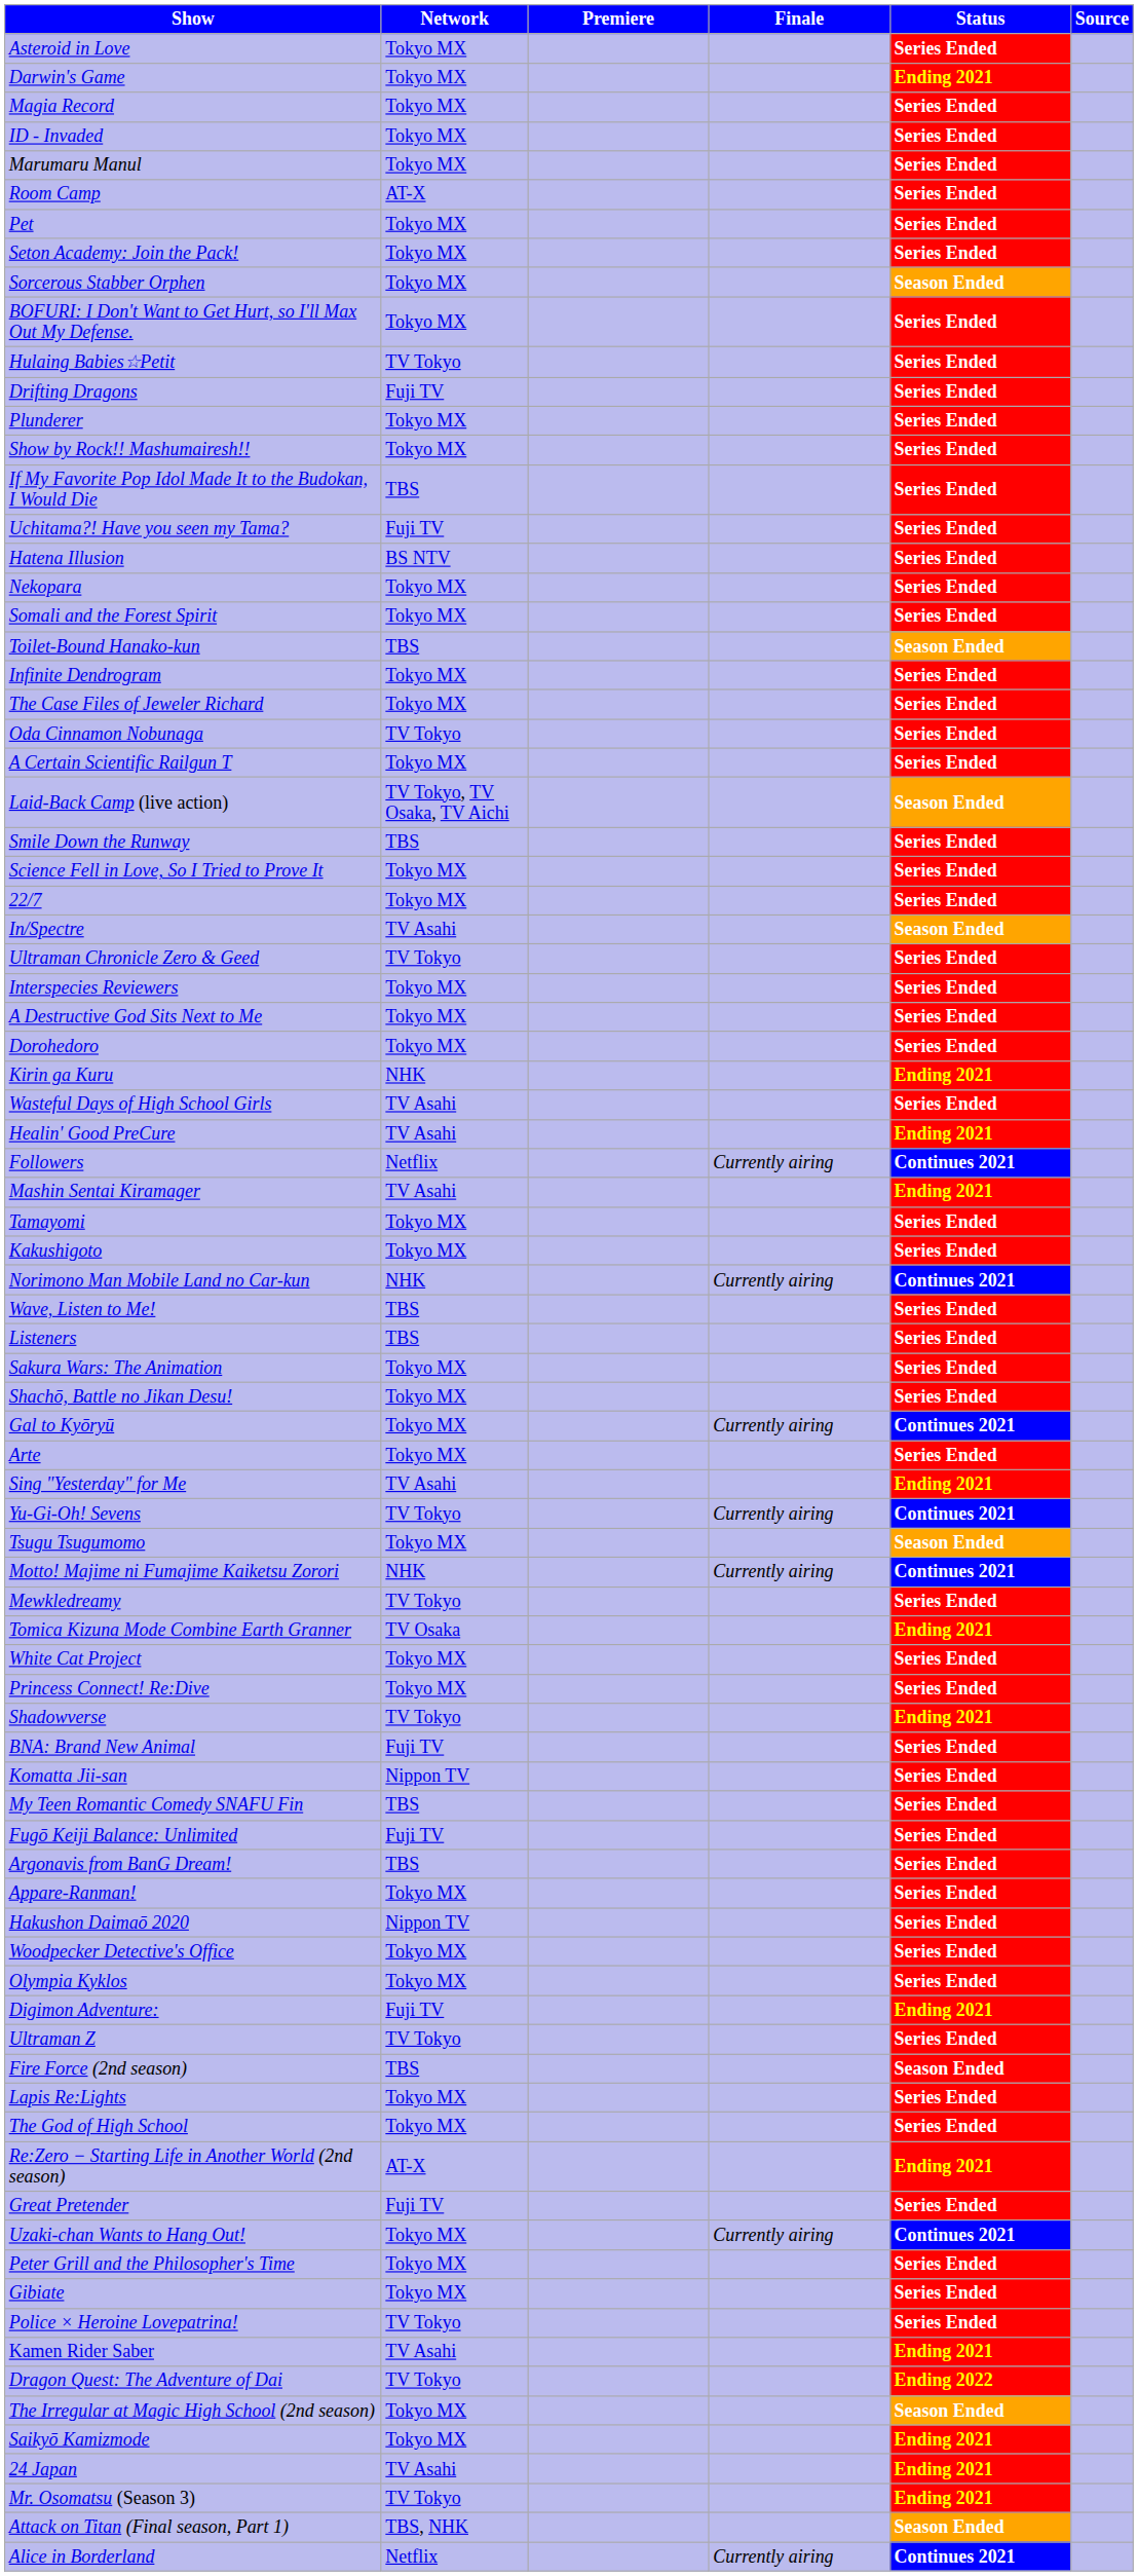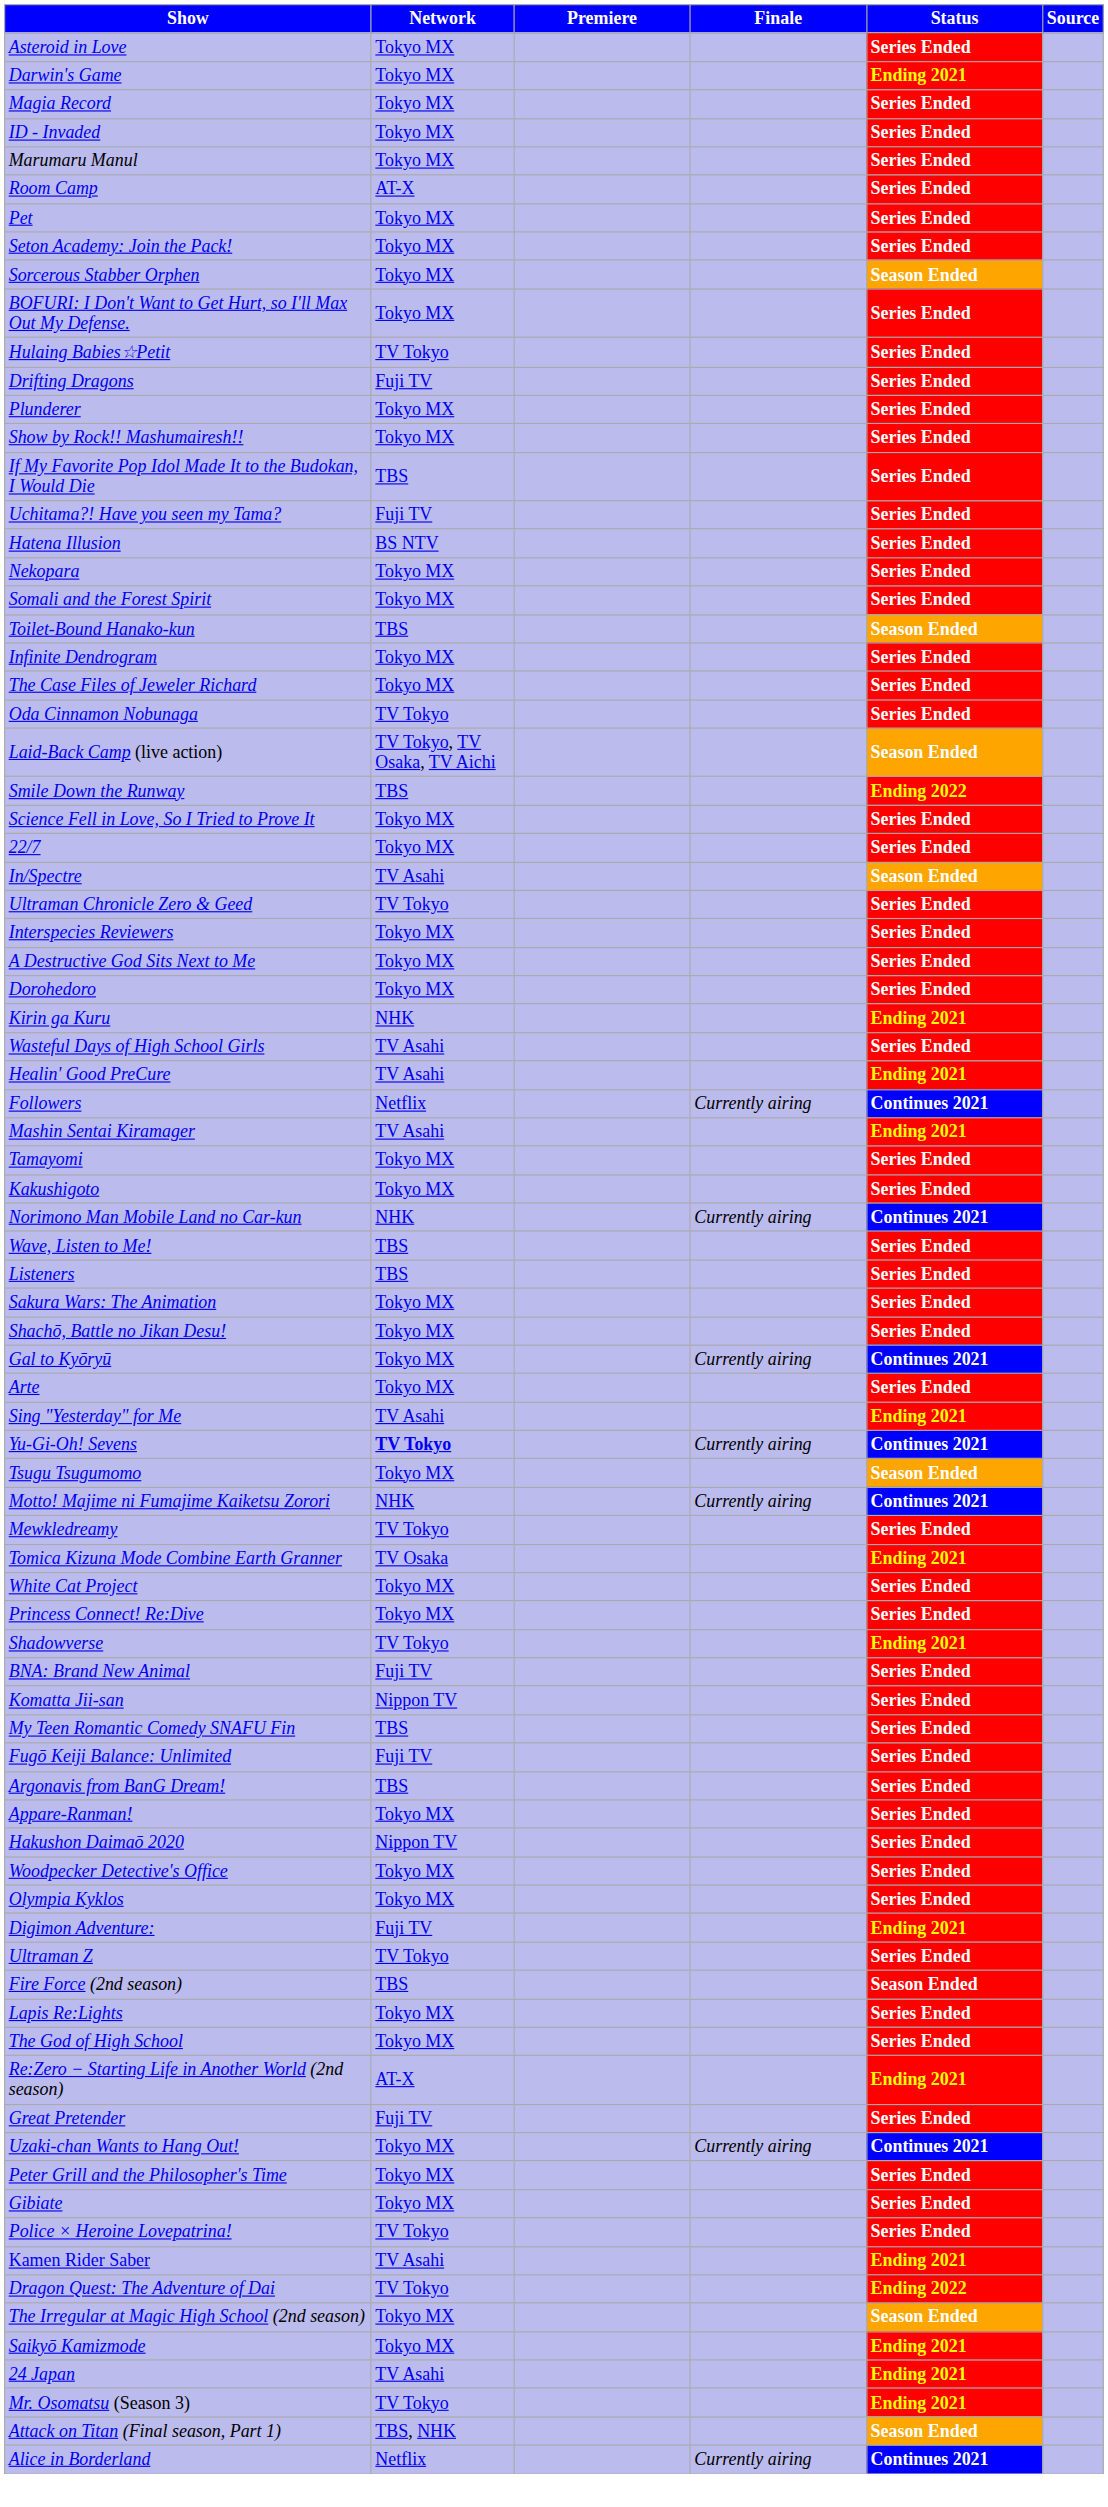- row: A Certain Scientific Railgun T | Tokyo MX | Series Ended
Smile Down the Runway | Status: Series Ended -> Ending 2022
Yu-Gi-Oh! Sevens | Network: normal -> bold
